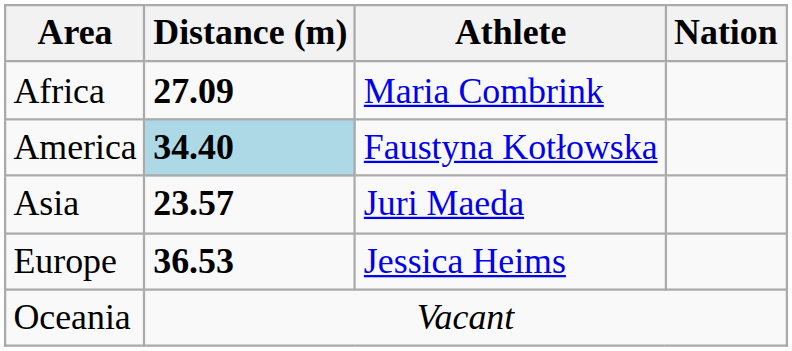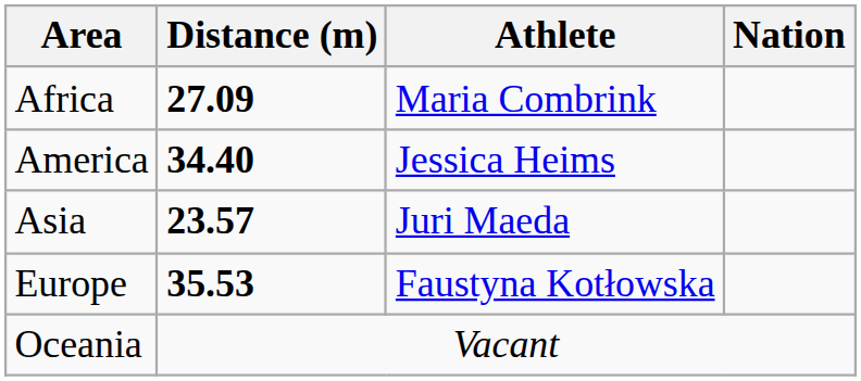America | Distance (m): lightblue background -> no background
America | Athlete: Faustyna Kotłowska -> Jessica Heims
Europe | Distance (m): 36.53 -> 35.53
Europe | Athlete: Jessica Heims -> Faustyna Kotłowska
